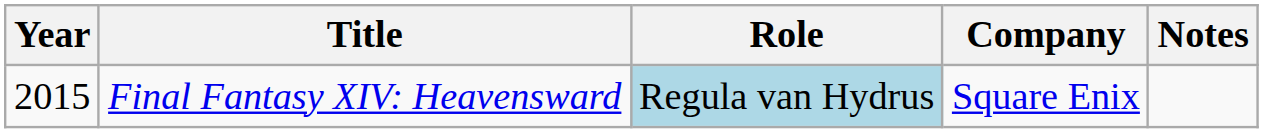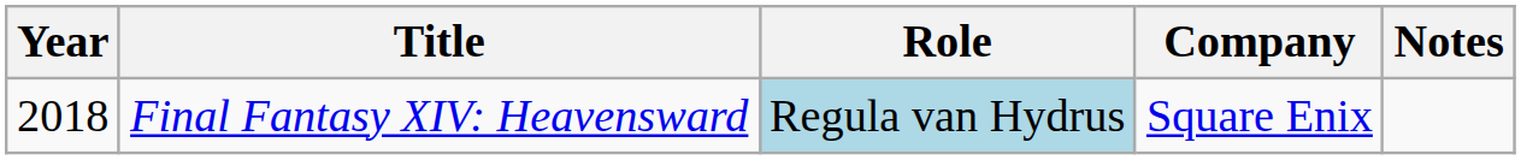Final Fantasy XIV: Heavensward | Year: 2015 -> 2018
